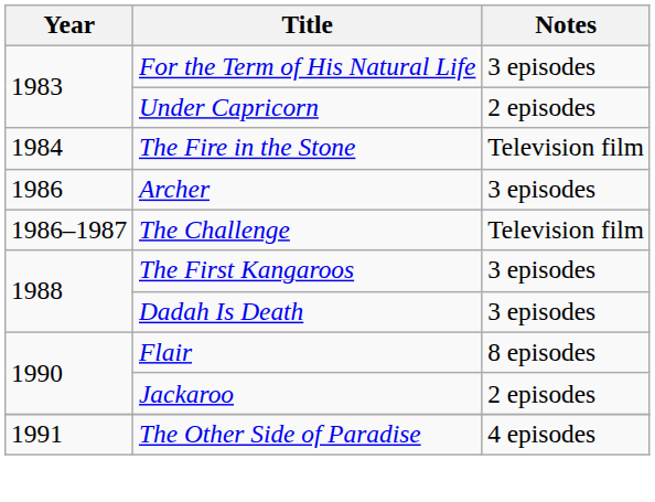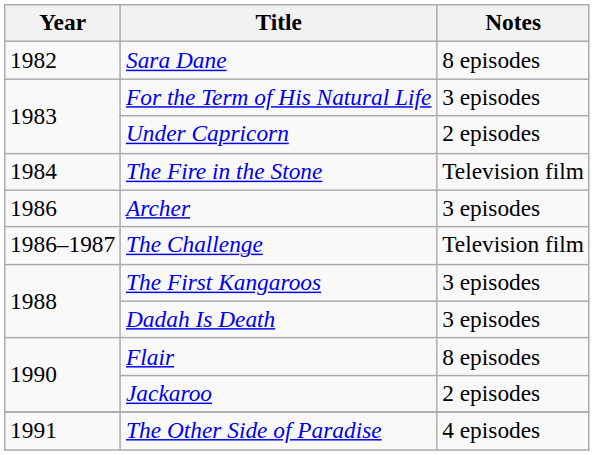+ row: 1982 | Sara Dane | 8 episodes
